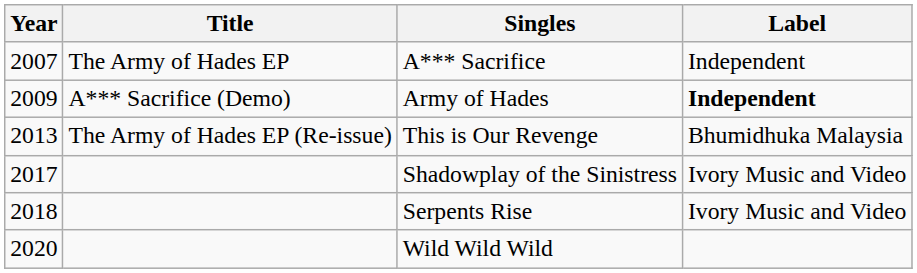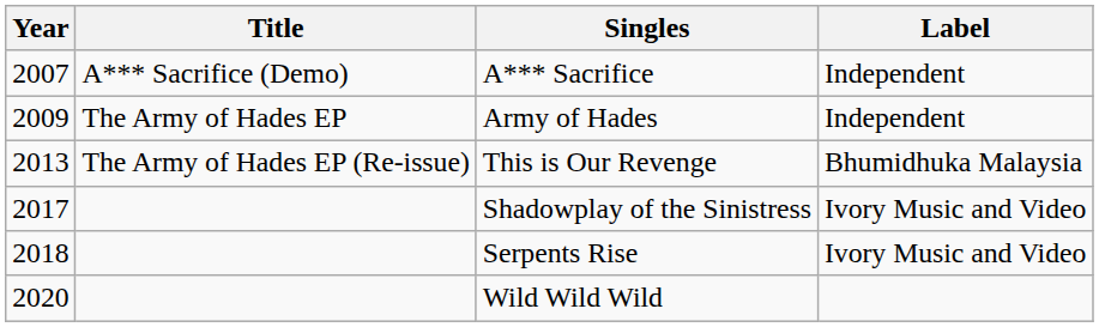A*** Sacrifice | Title: The Army of Hades EP -> A*** Sacrifice (Demo)
Army of Hades | Title: A*** Sacrifice (Demo) -> The Army of Hades EP
Army of Hades | Label: bold -> normal
